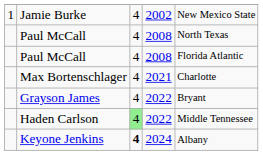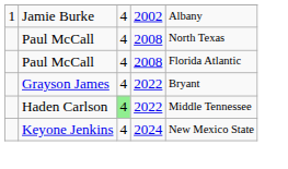Jamie Burke | column 5: New Mexico State -> Albany
- row: Max Bortenschlager | 4 | 2021 | Charlotte
Keyone Jenkins | column 3: bold -> normal
Keyone Jenkins | column 5: Albany -> New Mexico State
